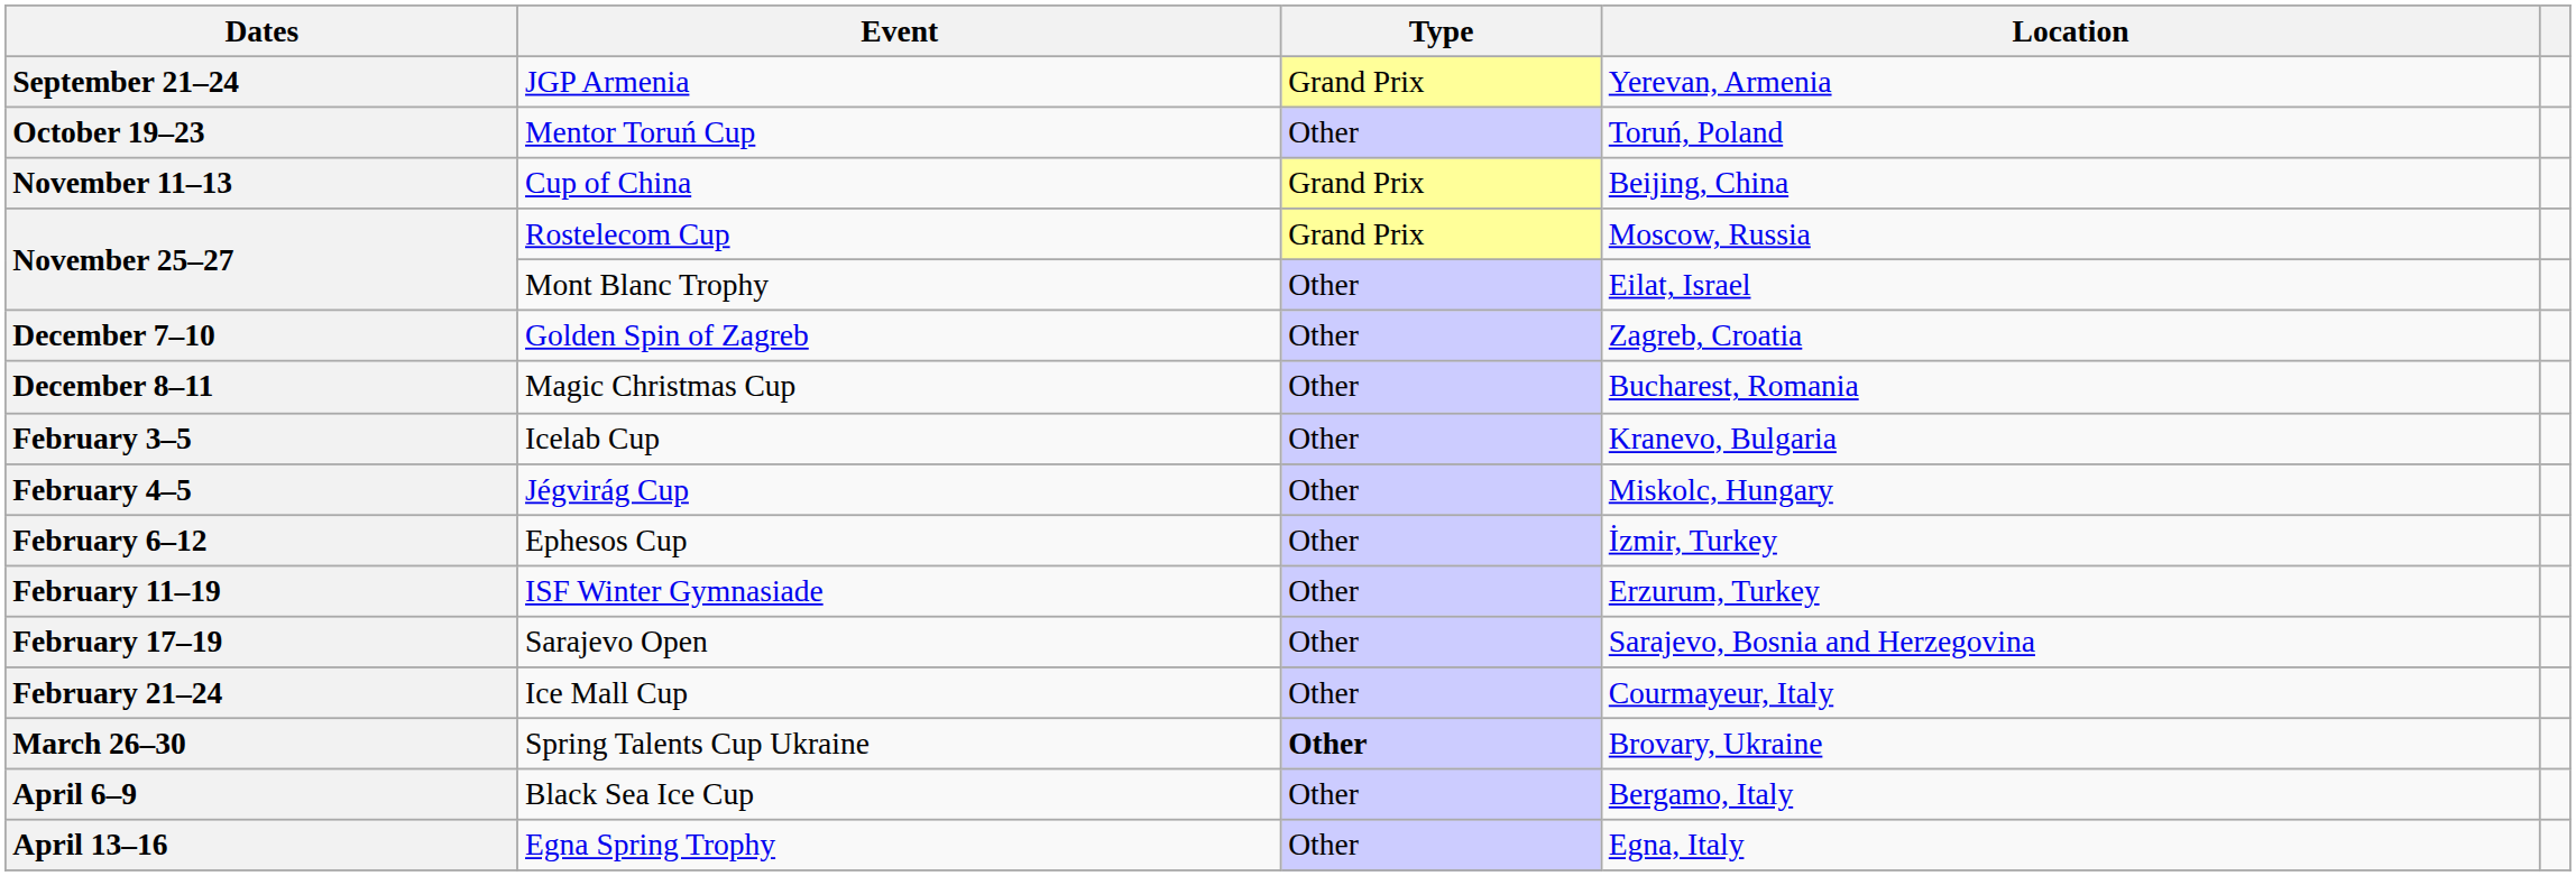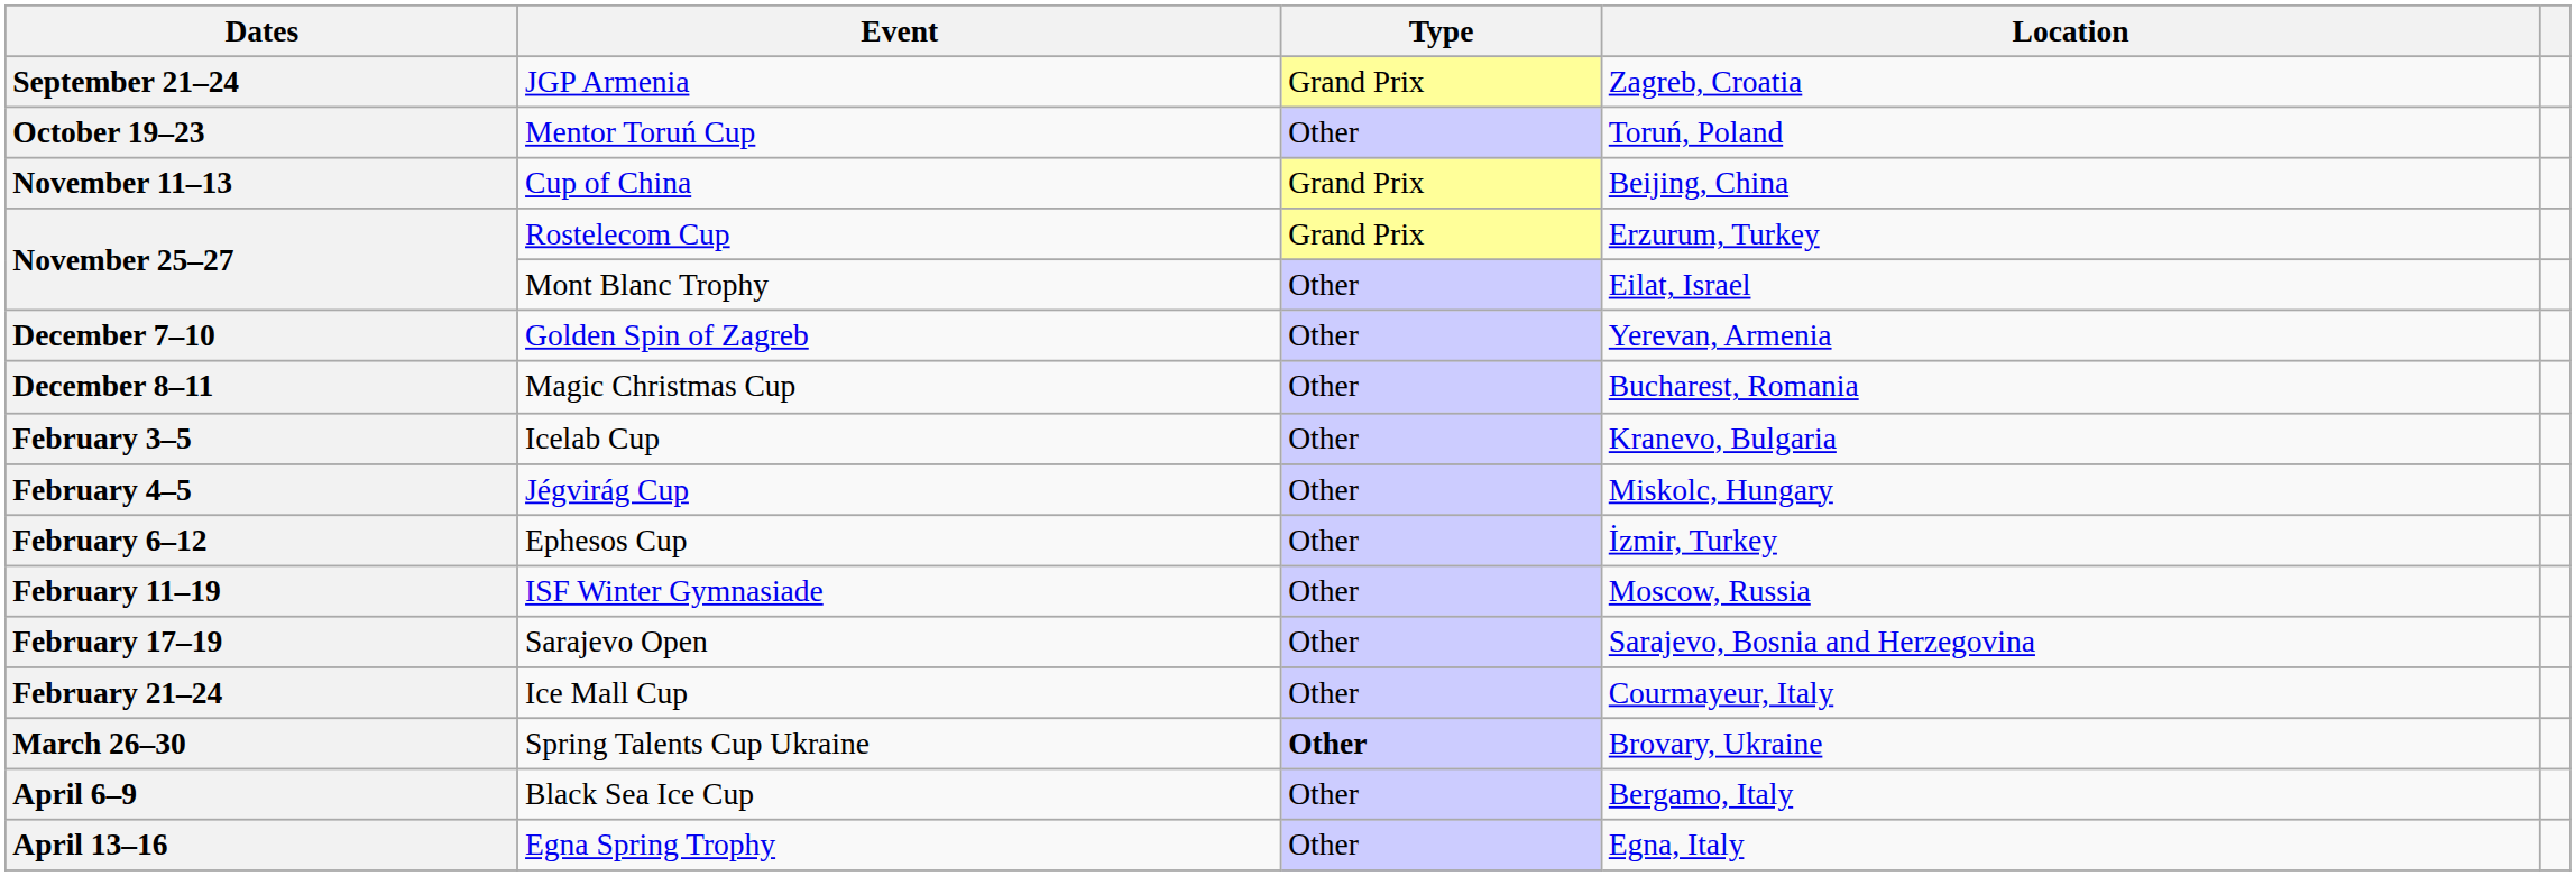September 21–24 | Location: Yerevan, Armenia -> Zagreb, Croatia
November 25–27 / Rostelecom Cup | Location: Moscow, Russia -> Erzurum, Turkey
December 7–10 | Location: Zagreb, Croatia -> Yerevan, Armenia
February 11–19 | Location: Erzurum, Turkey -> Moscow, Russia
